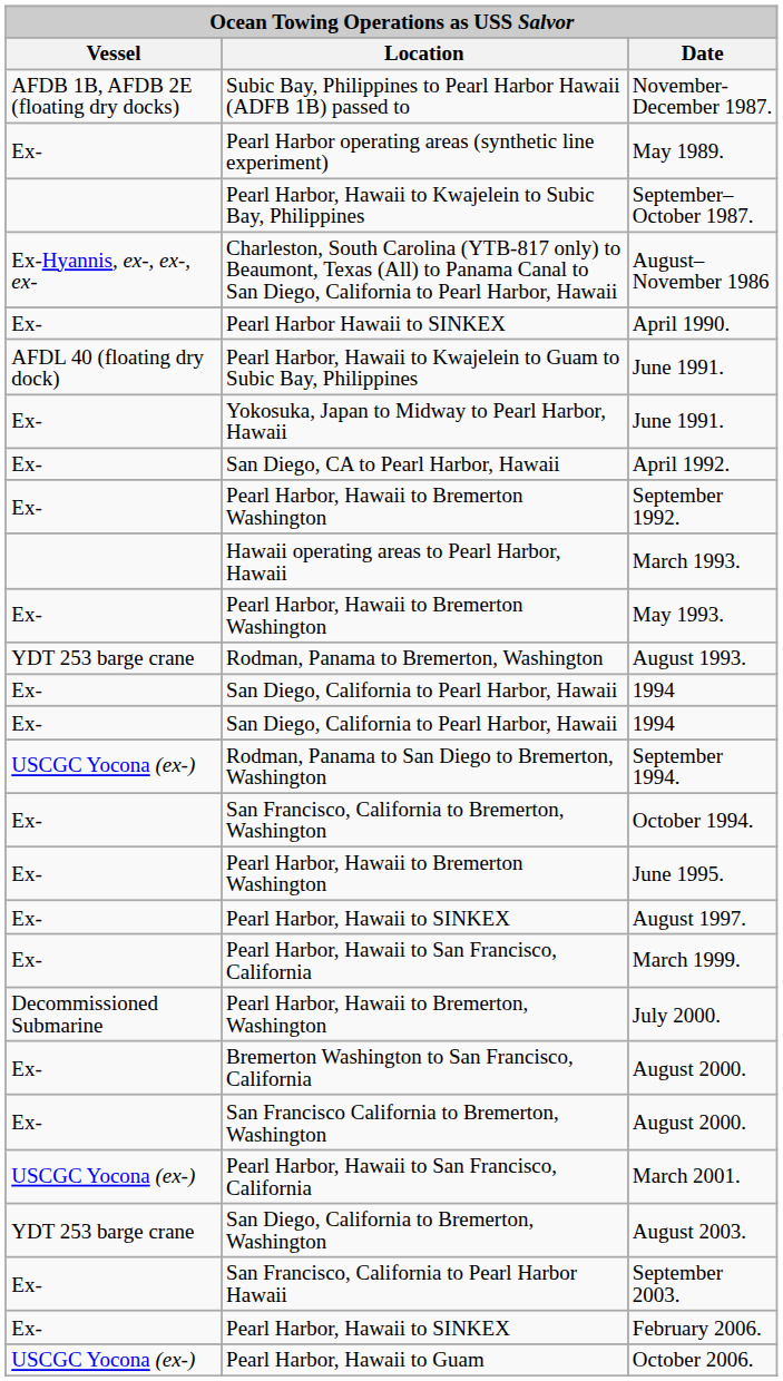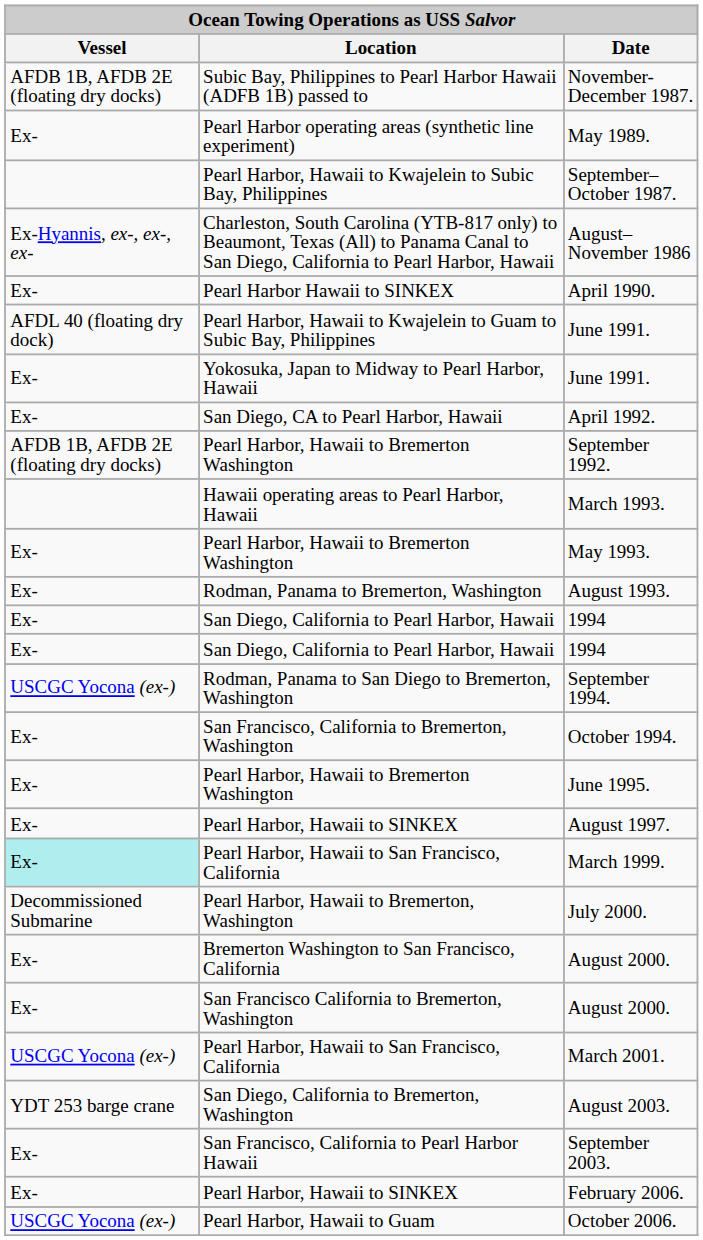September 1992. | column 1: Ex- -> AFDB 1B, AFDB 2E (floating dry docks)
August 1993. | column 1: YDT 253 barge crane -> Ex-
March 1999. | column 1: no background -> paleturquoise background
